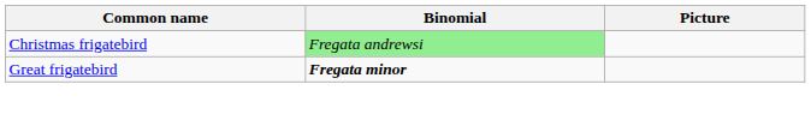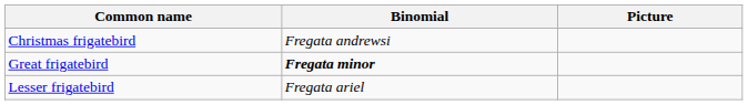Christmas frigatebird | Binomial: lightgreen background -> no background
+ row: Lesser frigatebird | Fregata ariel
